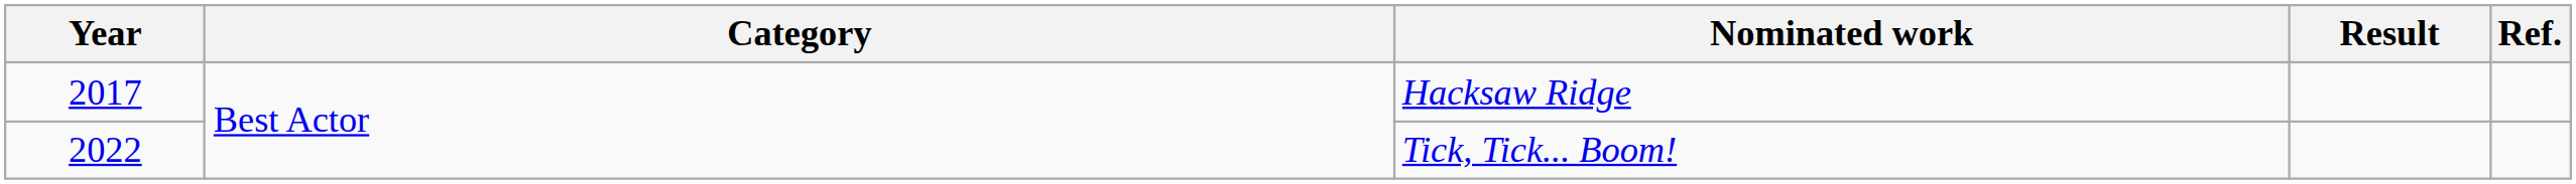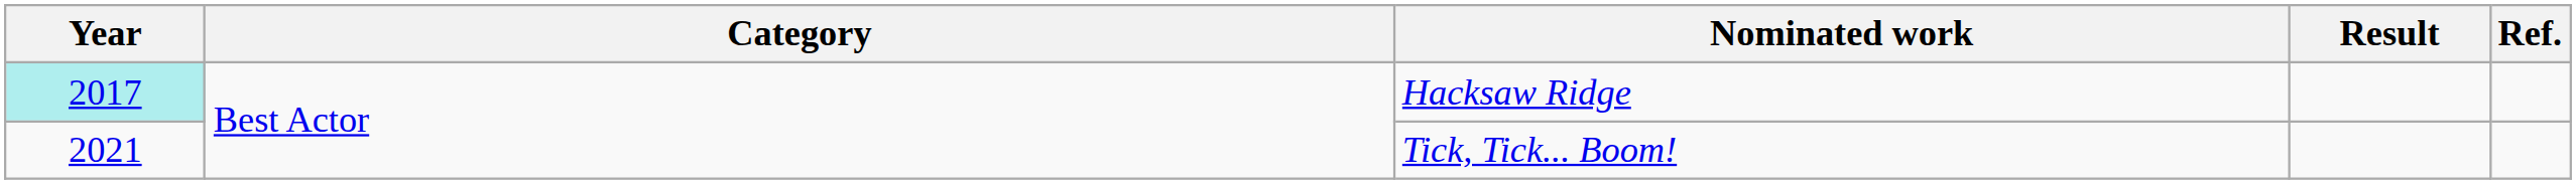Hacksaw Ridge | Year: no background -> paleturquoise background
Tick, Tick... Boom! | Year: 2022 -> 2021
